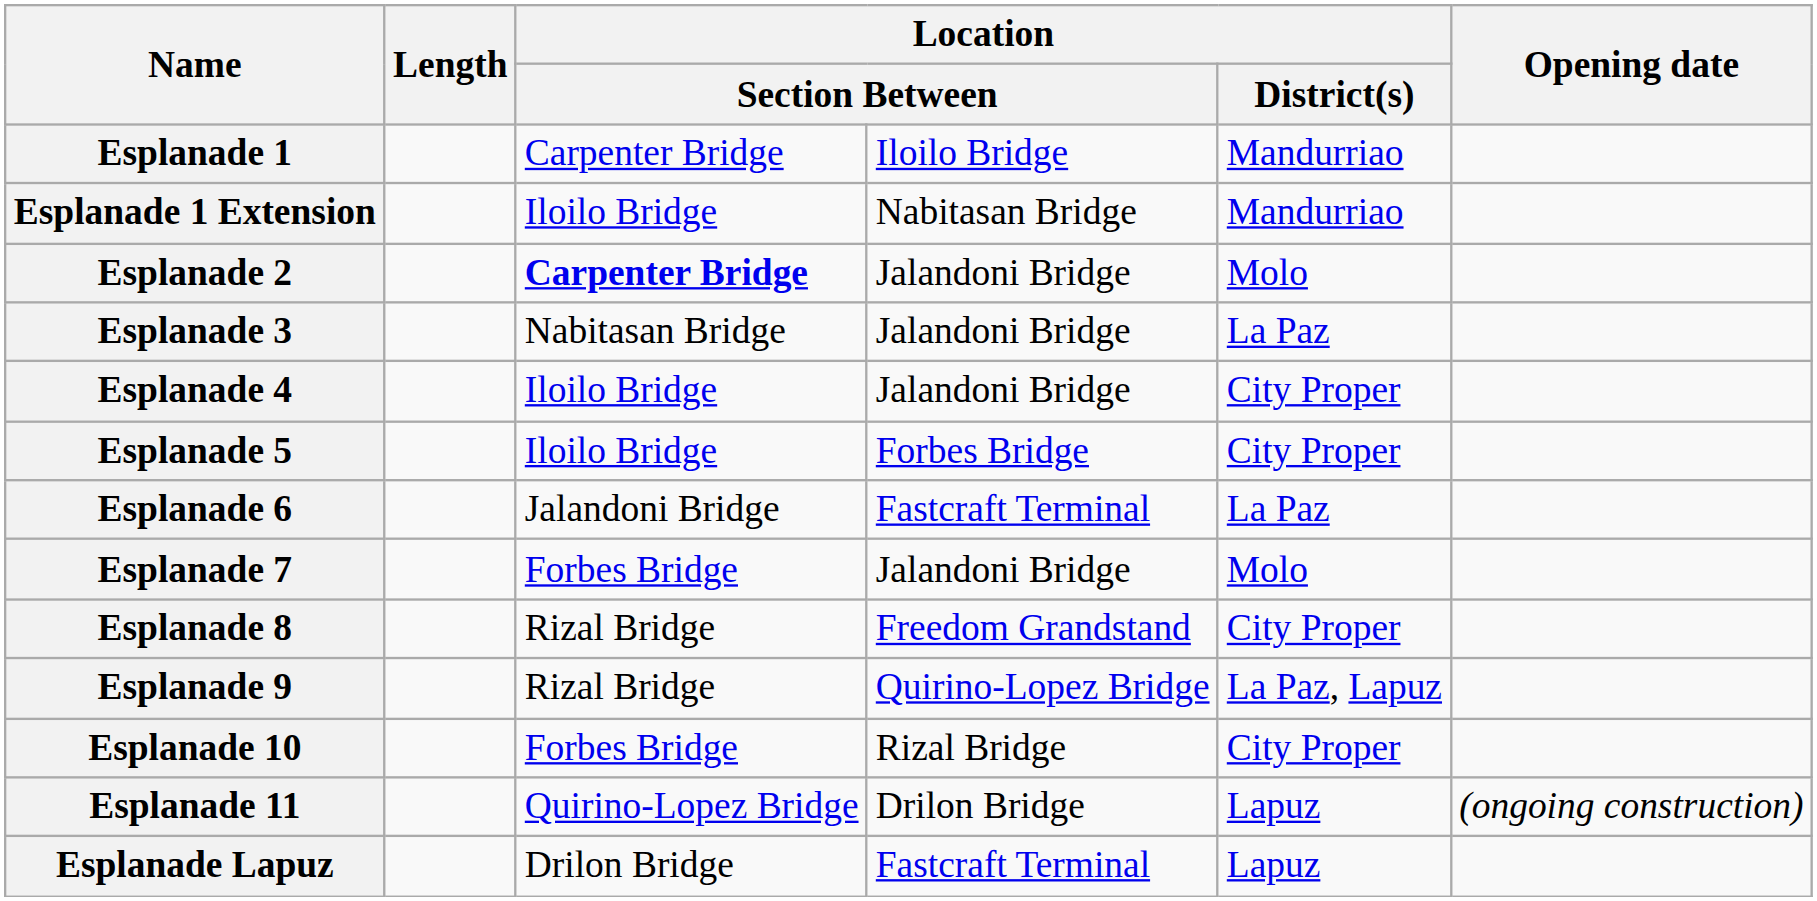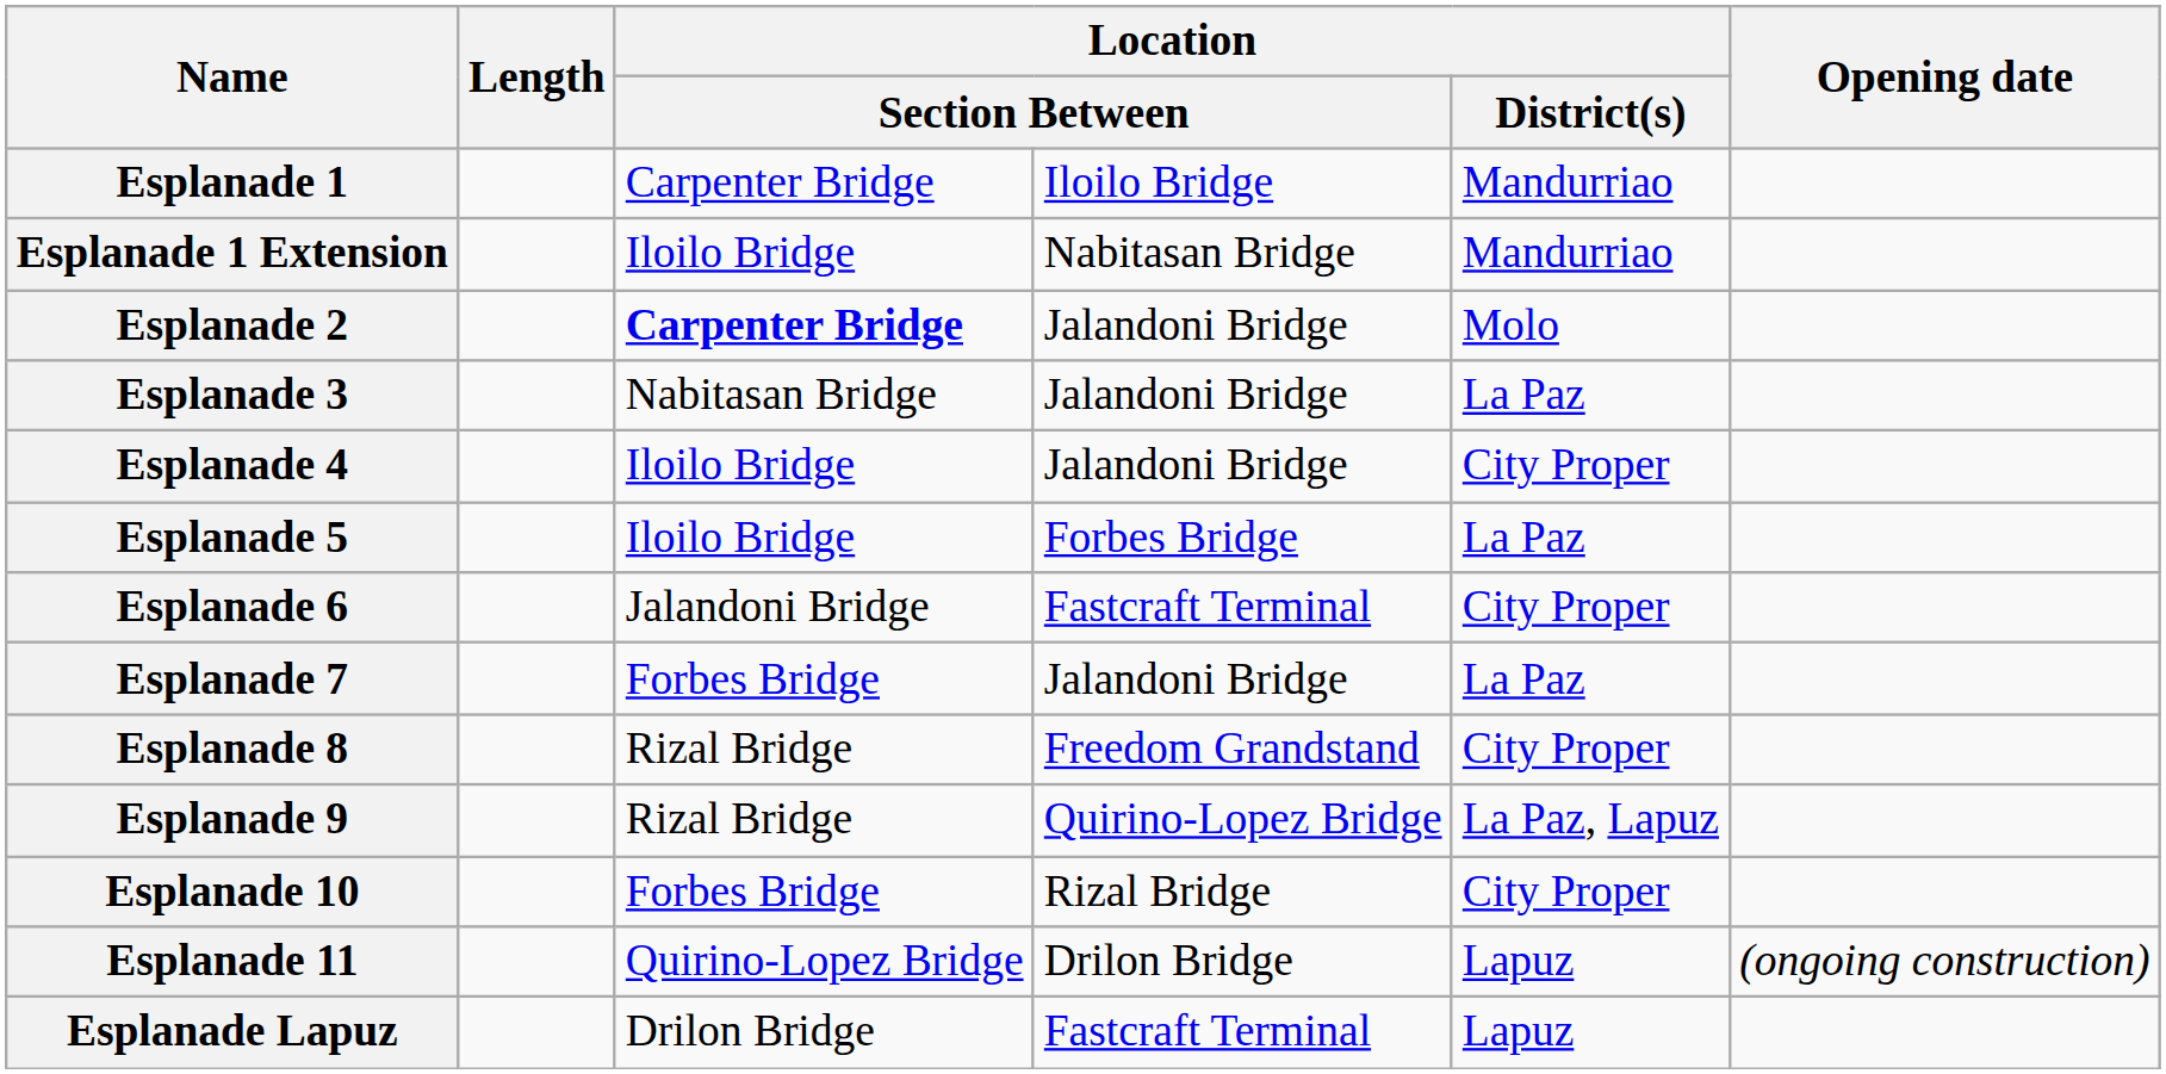Esplanade 5 | Location / District(s): City Proper -> La Paz
Esplanade 6 | Location / District(s): La Paz -> City Proper
Esplanade 7 | Location / District(s): Molo -> La Paz
